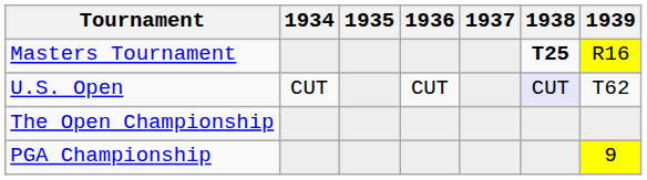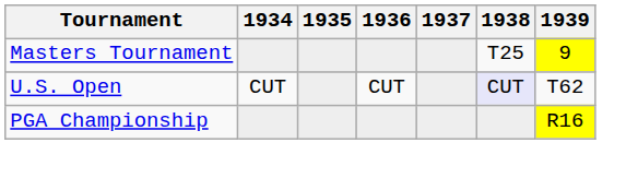Masters Tournament | 1938: bold -> normal
Masters Tournament | 1939: R16 -> 9
- row: The Open Championship
PGA Championship | 1939: 9 -> R16
